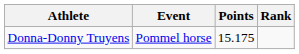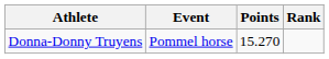Donna-Donny Truyens | Points: 15.175 -> 15.270
